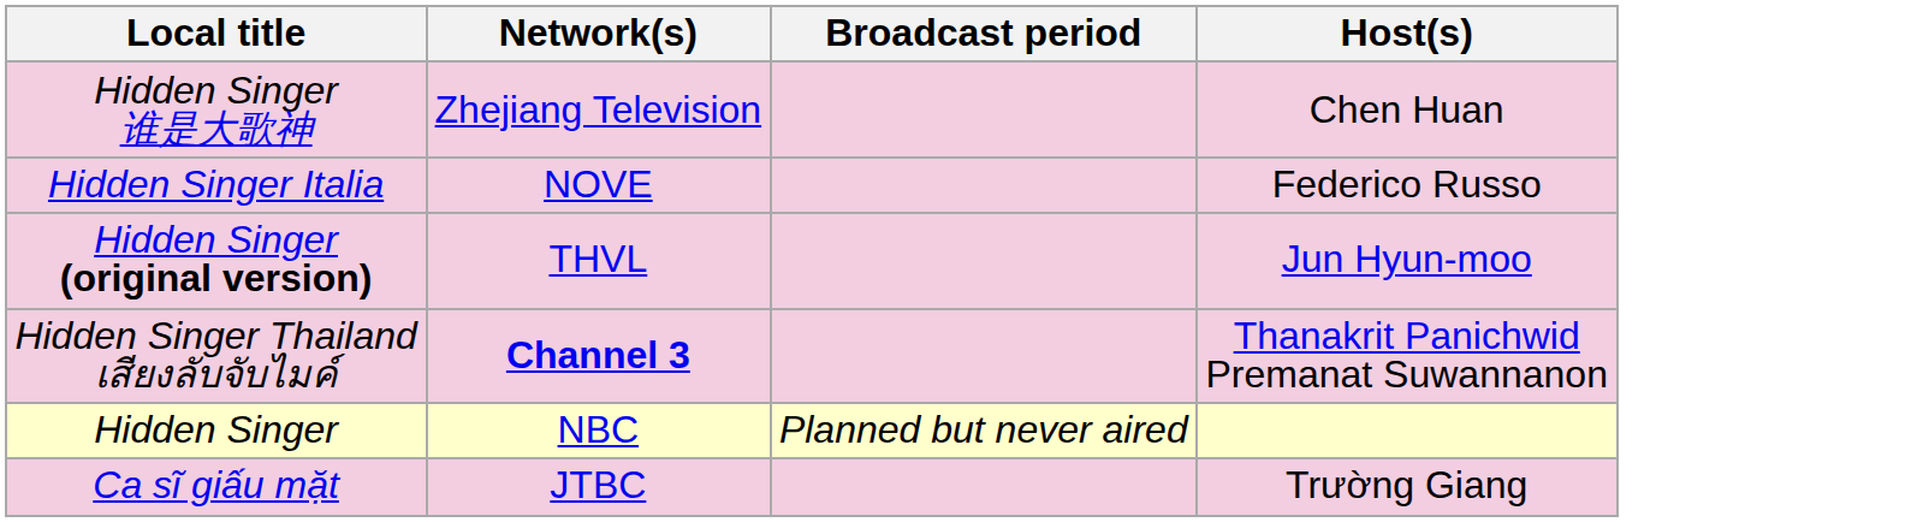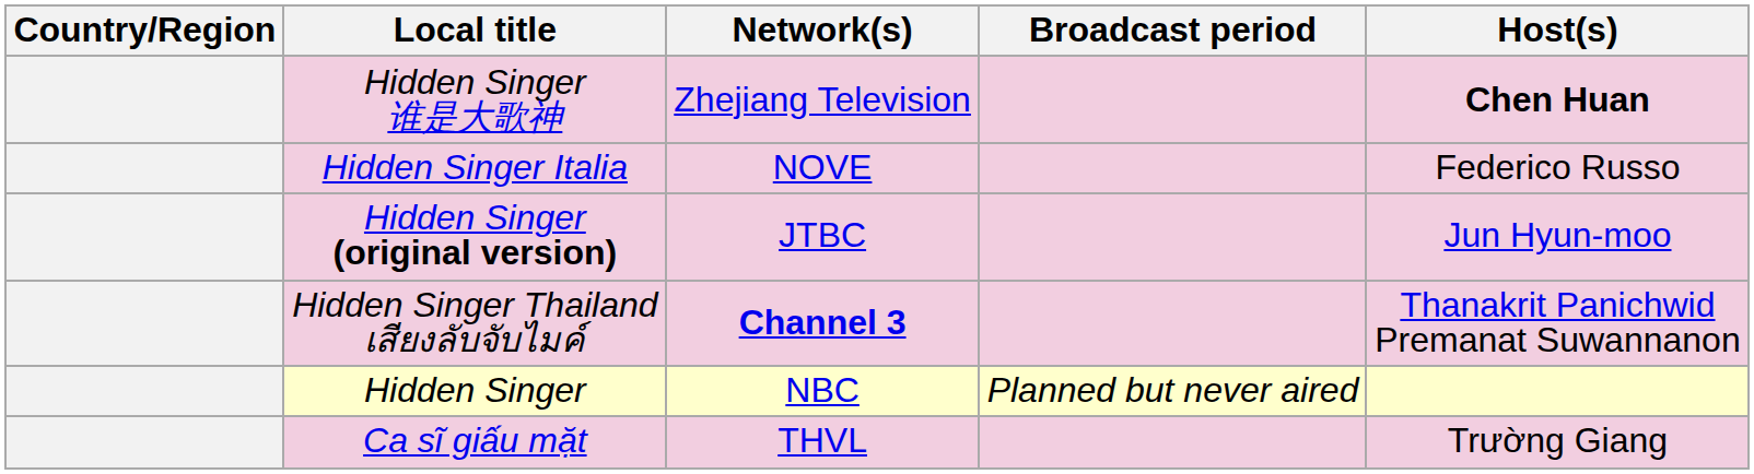+ column: Country/Region
Hidden Singer 谁是大歌神 | Host(s): normal -> bold
Hidden Singer (original version) | Network(s): THVL -> JTBC
Ca sĩ giấu mặt | Network(s): JTBC -> THVL
